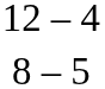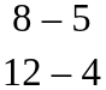rows swapped: 8 – 5 <-> 12 – 4
